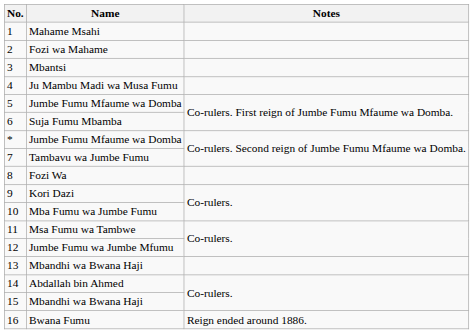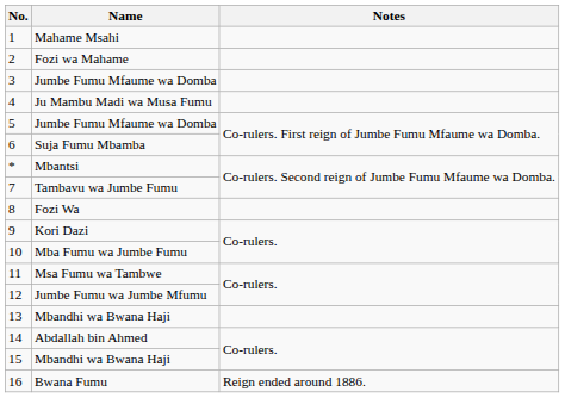3 | Name: Mbantsi -> Jumbe Fumu Mfaume wa Domba
* | Name: Jumbe Fumu Mfaume wa Domba -> Mbantsi
